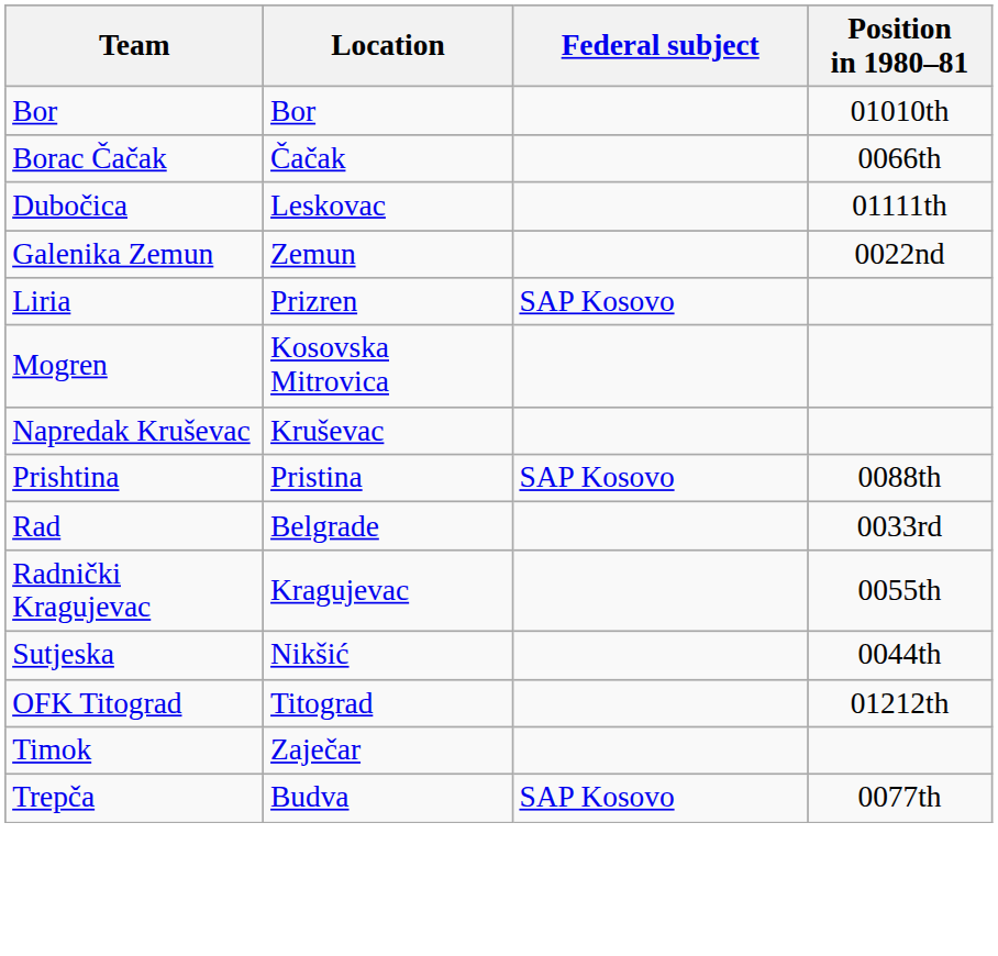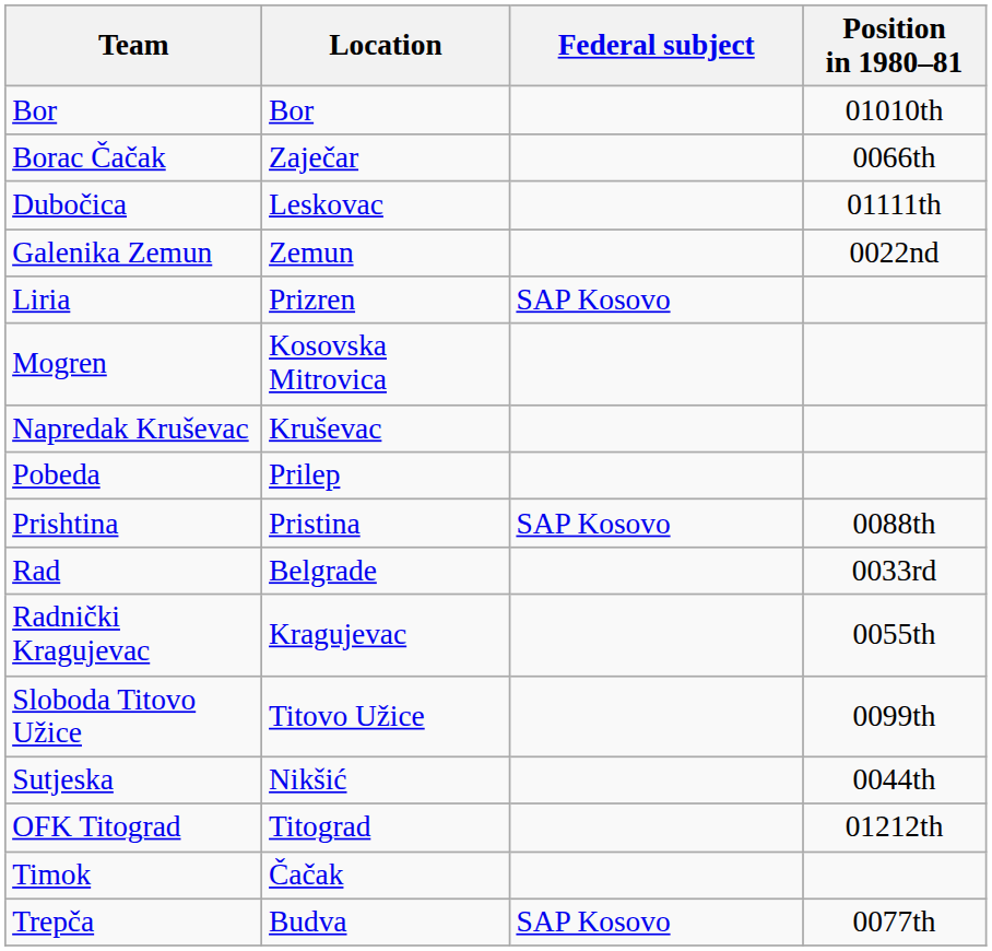Borac Čačak | Location: Čačak -> Zaječar
+ row: Pobeda | Prilep
+ row: Sloboda Titovo Užice | Titovo Užice | 0099th
Timok | Location: Zaječar -> Čačak
